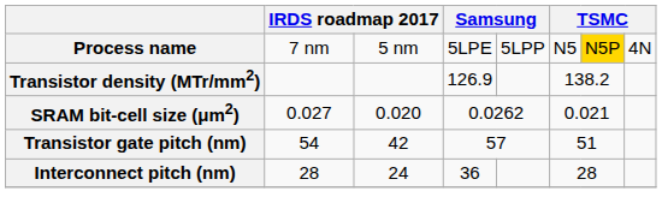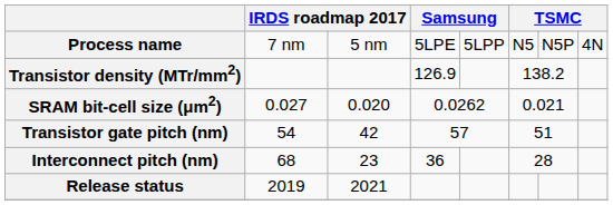Process name | column 7: gold background -> no background
Interconnect pitch (nm) | column 2: 28 -> 68
Interconnect pitch (nm) | column 3: 24 -> 23
+ row: Release status | 2019 | 2021
